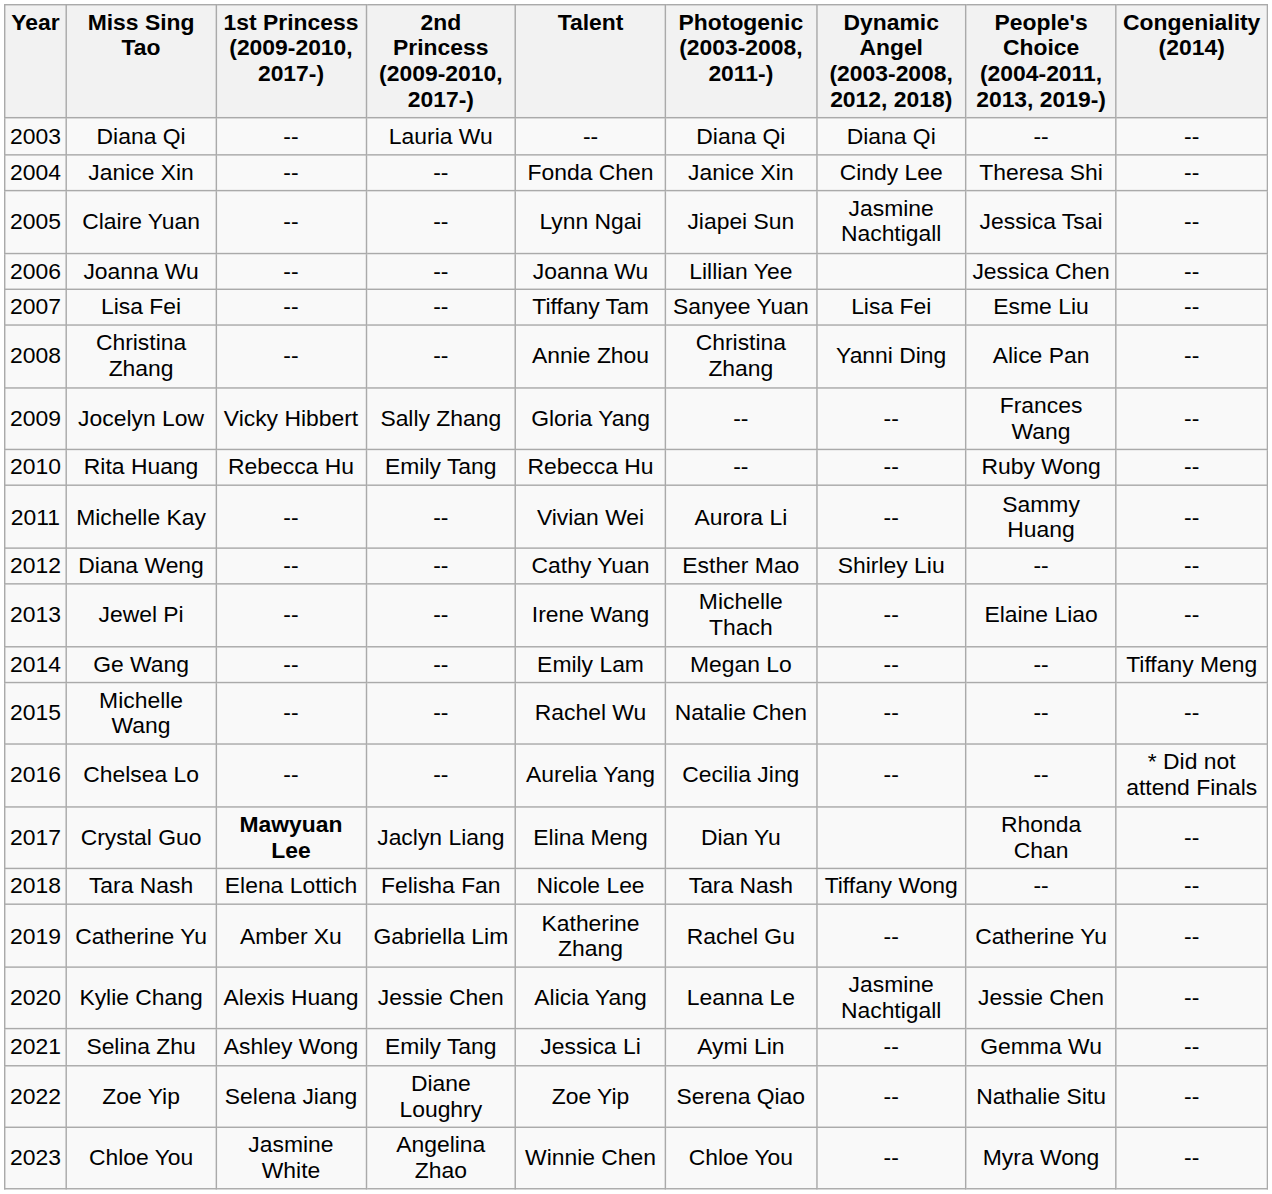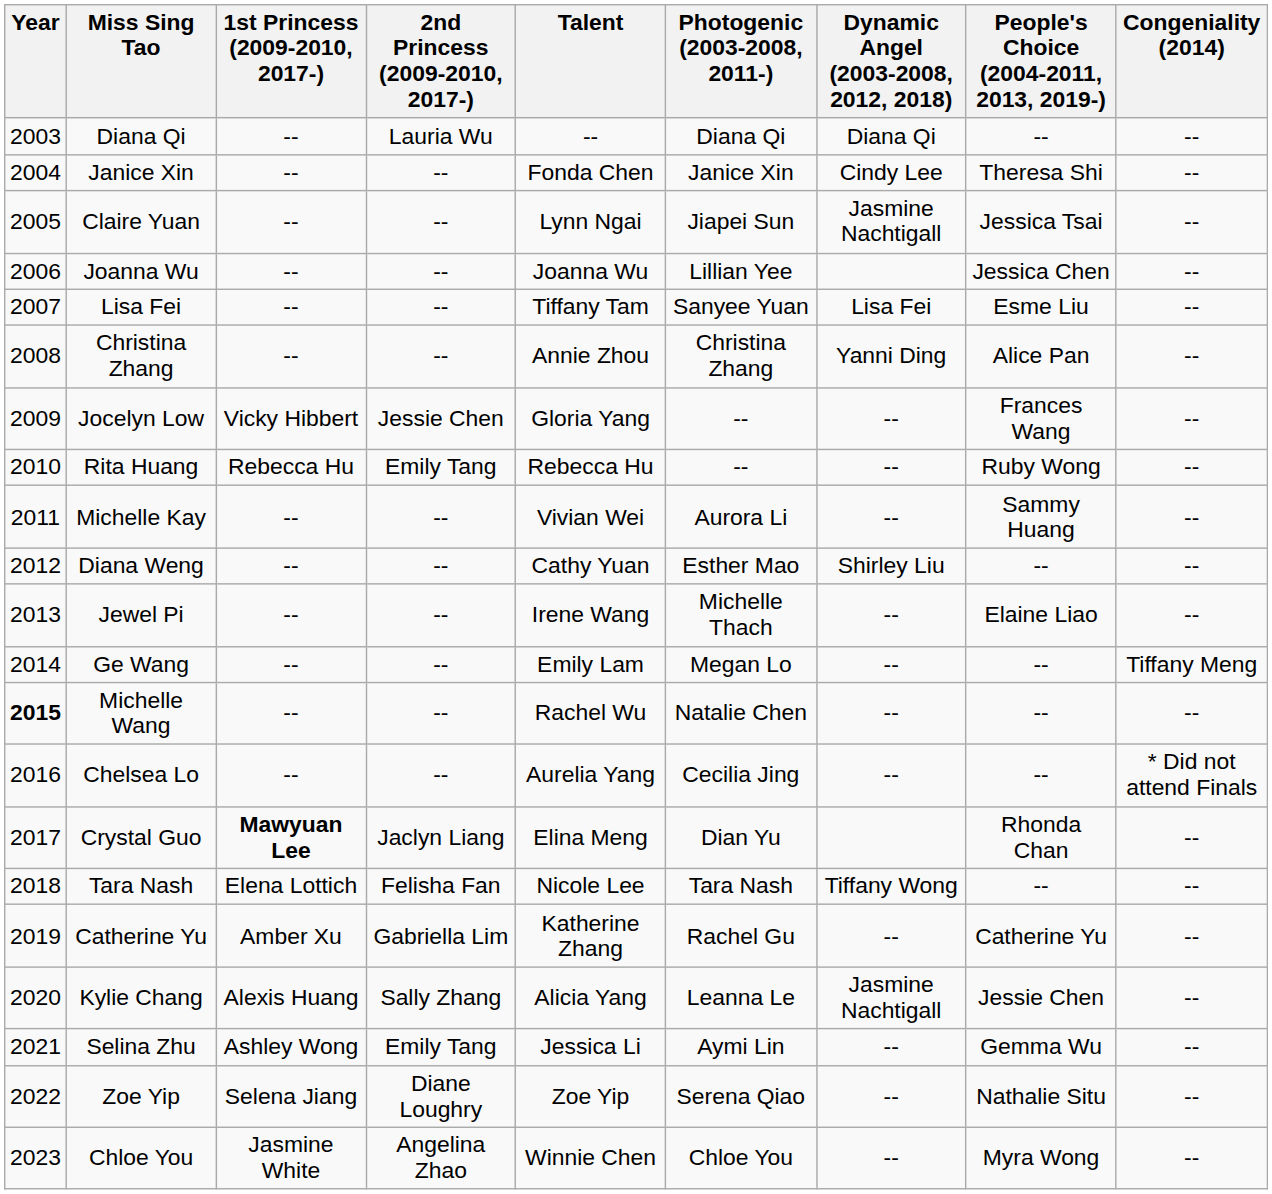Jocelyn Low | 2nd Princess (2009-2010, 2017-): Sally Zhang -> Jessie Chen
Michelle Wang | Year: normal -> bold
Kylie Chang | 2nd Princess (2009-2010, 2017-): Jessie Chen -> Sally Zhang
